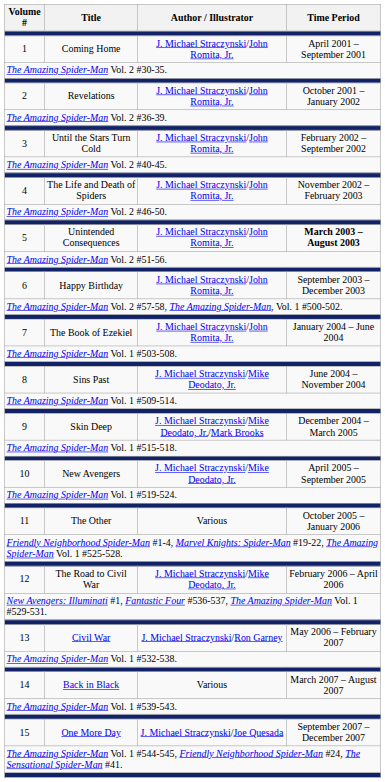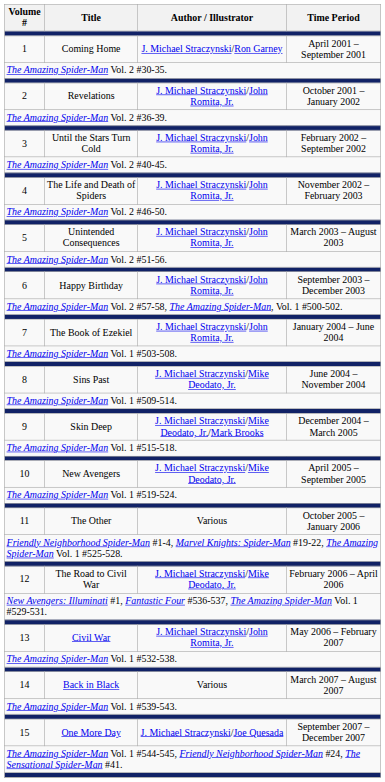1 | Author / Illustrator: J. Michael Straczynski/John Romita, Jr. -> J. Michael Straczynski/Ron Garney
5 | Time Period: bold -> normal
13 | Author / Illustrator: J. Michael Straczynski/Ron Garney -> J. Michael Straczynski/John Romita, Jr.
